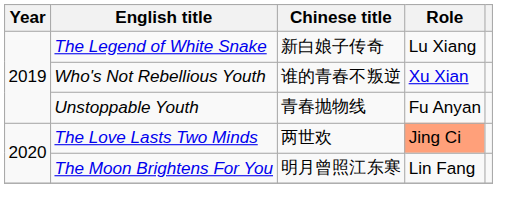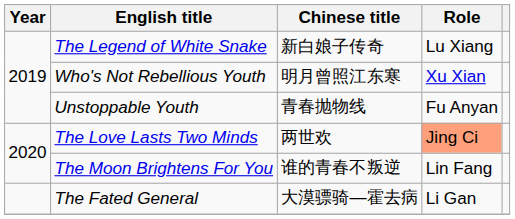Who's Not Rebellious Youth | Chinese title: 谁的青春不叛逆 -> 明月曾照江东寒
The Moon Brightens For You | Chinese title: 明月曾照江东寒 -> 谁的青春不叛逆
+ row: The Fated General | 大漠骠骑—霍去病 | Li Gan
